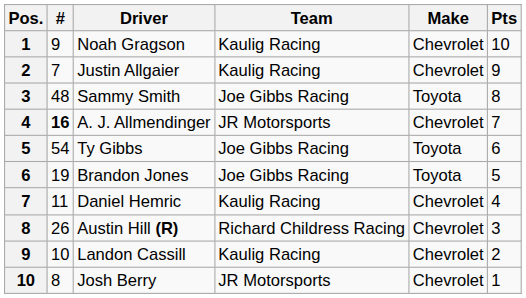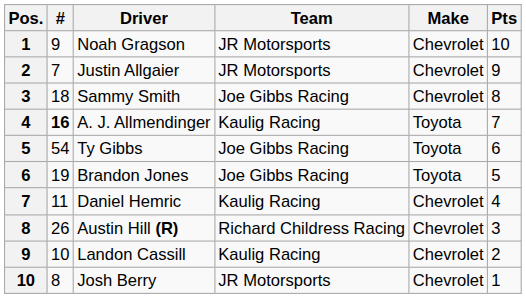Noah Gragson | Team: Kaulig Racing -> JR Motorsports
Justin Allgaier | Team: Kaulig Racing -> JR Motorsports
Sammy Smith | #: 48 -> 18
Sammy Smith | Make: Toyota -> Chevrolet
A. J. Allmendinger | Team: JR Motorsports -> Kaulig Racing
A. J. Allmendinger | Make: Chevrolet -> Toyota
